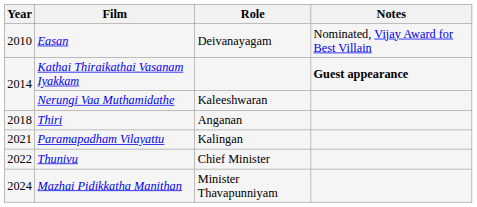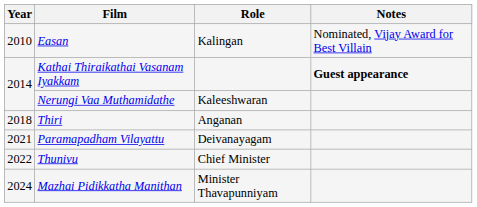Easan | Role: Deivanayagam -> Kalingan
Paramapadham Vilayattu | Role: Kalingan -> Deivanayagam
